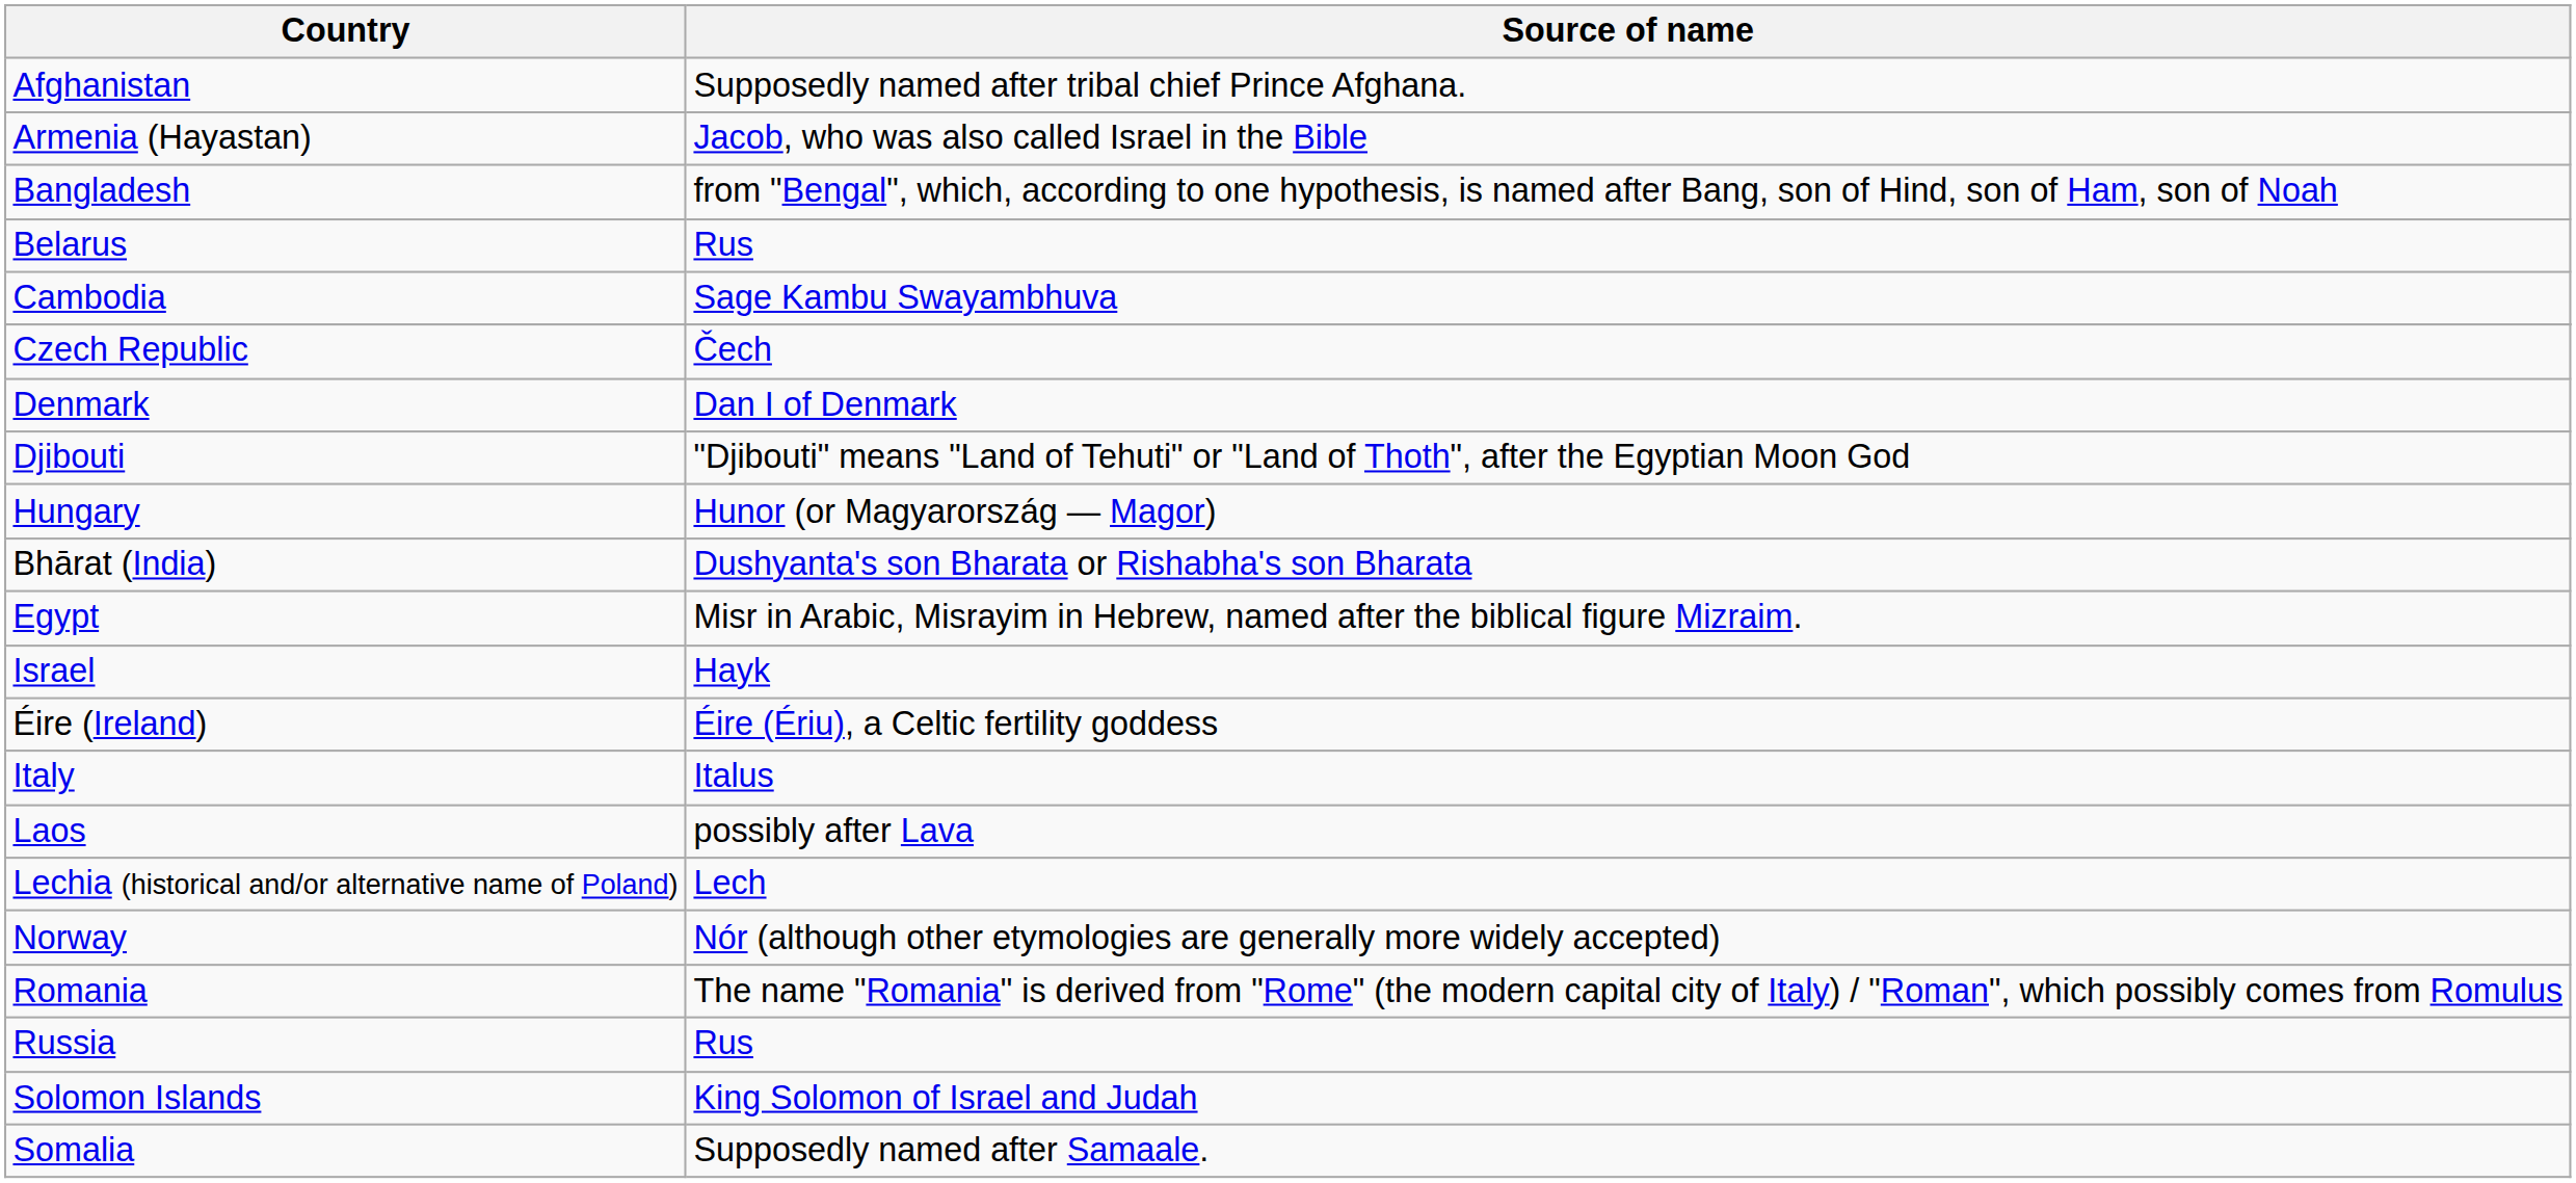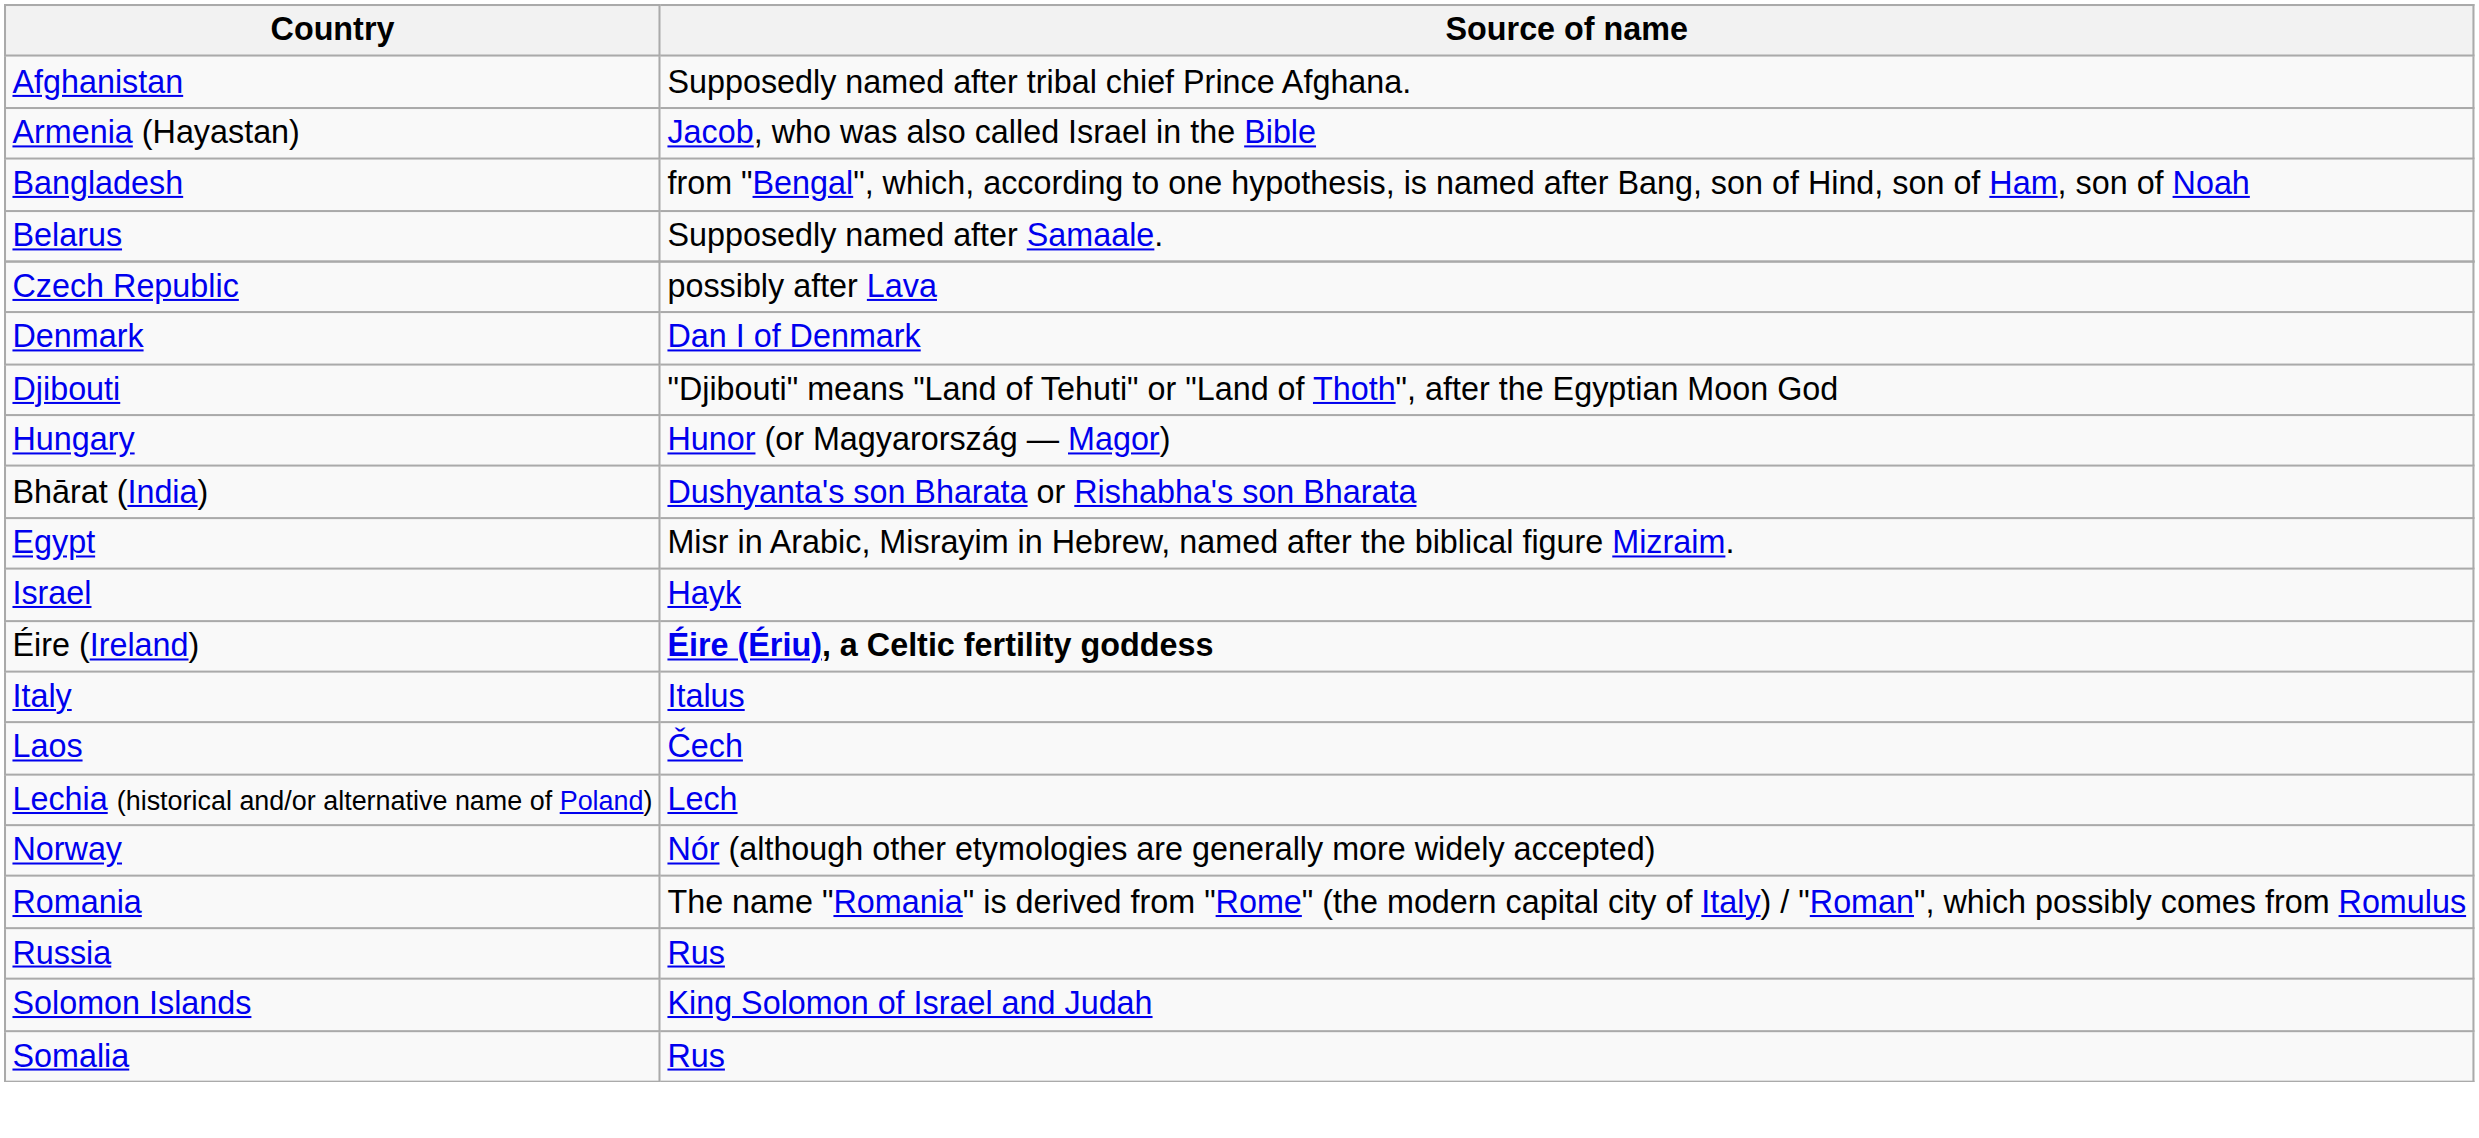Belarus | Source of name: Rus -> Supposedly named after Samaale.
- row: Cambodia | Sage Kambu Swayambhuva
Czech Republic | Source of name: Čech -> possibly after Lava
Éire (Ireland) | Source of name: normal -> bold
Laos | Source of name: possibly after Lava -> Čech
Somalia | Source of name: Supposedly named after Samaale. -> Rus
